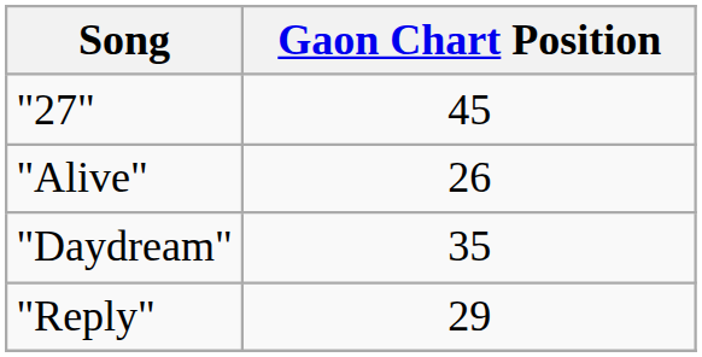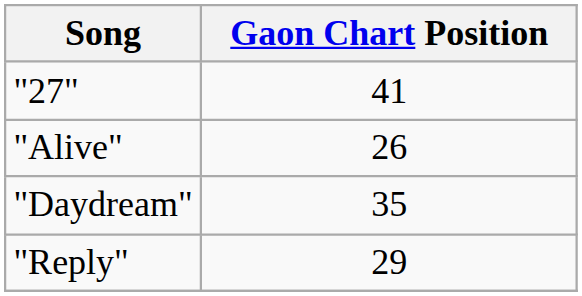"27" | Gaon Chart Position: 45 -> 41
